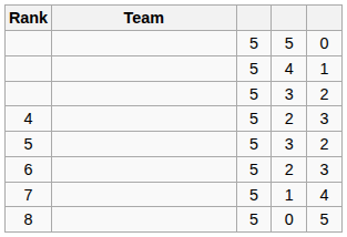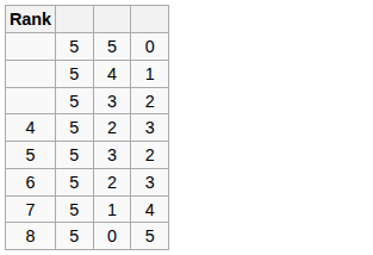- column: Team
